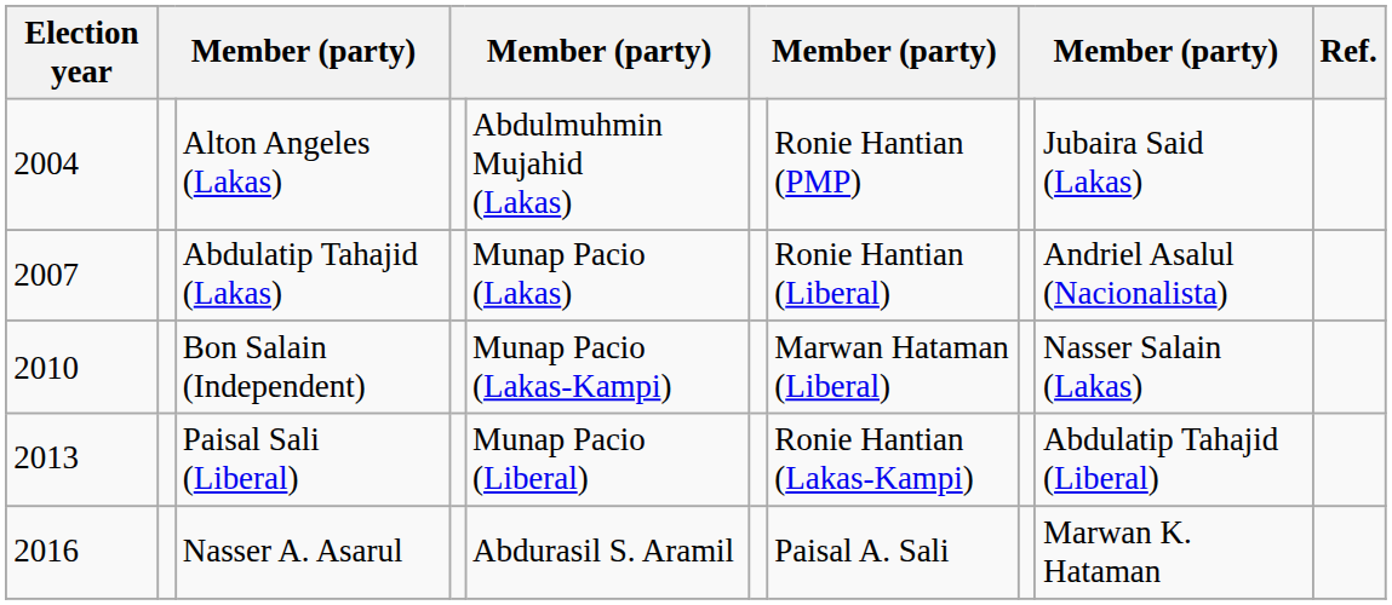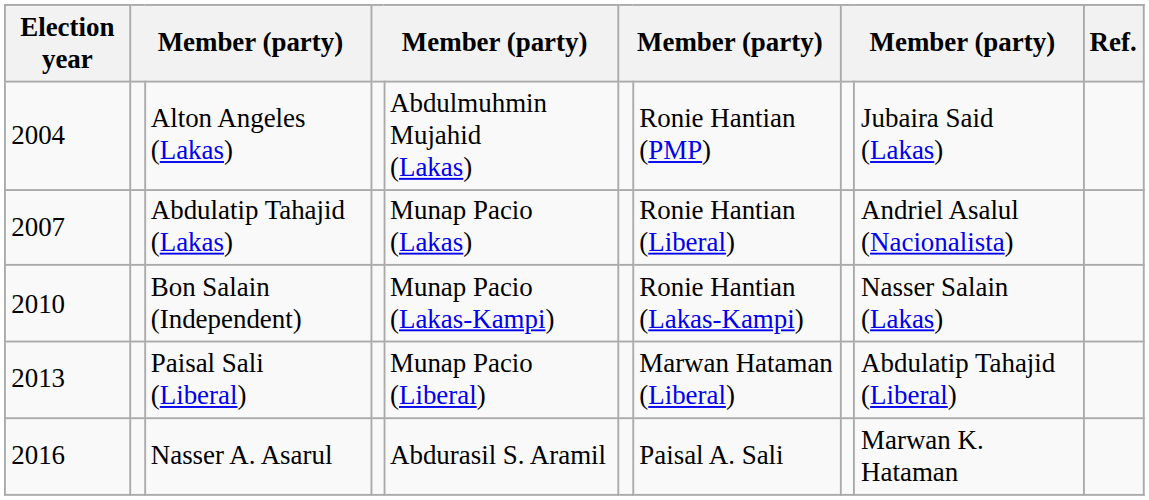Bon Salain (Independent) | column 7: Marwan Hataman (Liberal) -> Ronie Hantian (Lakas-Kampi)
Paisal Sali (Liberal) | column 7: Ronie Hantian (Lakas-Kampi) -> Marwan Hataman (Liberal)
